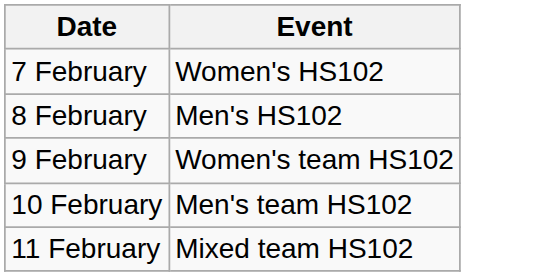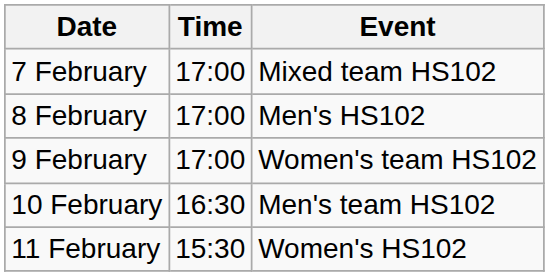+ column: Time | 17:00 | 17:00 | 17:00 | 16:30 | 15:30
7 February | Event: Women's HS102 -> Mixed team HS102
11 February | Event: Mixed team HS102 -> Women's HS102
